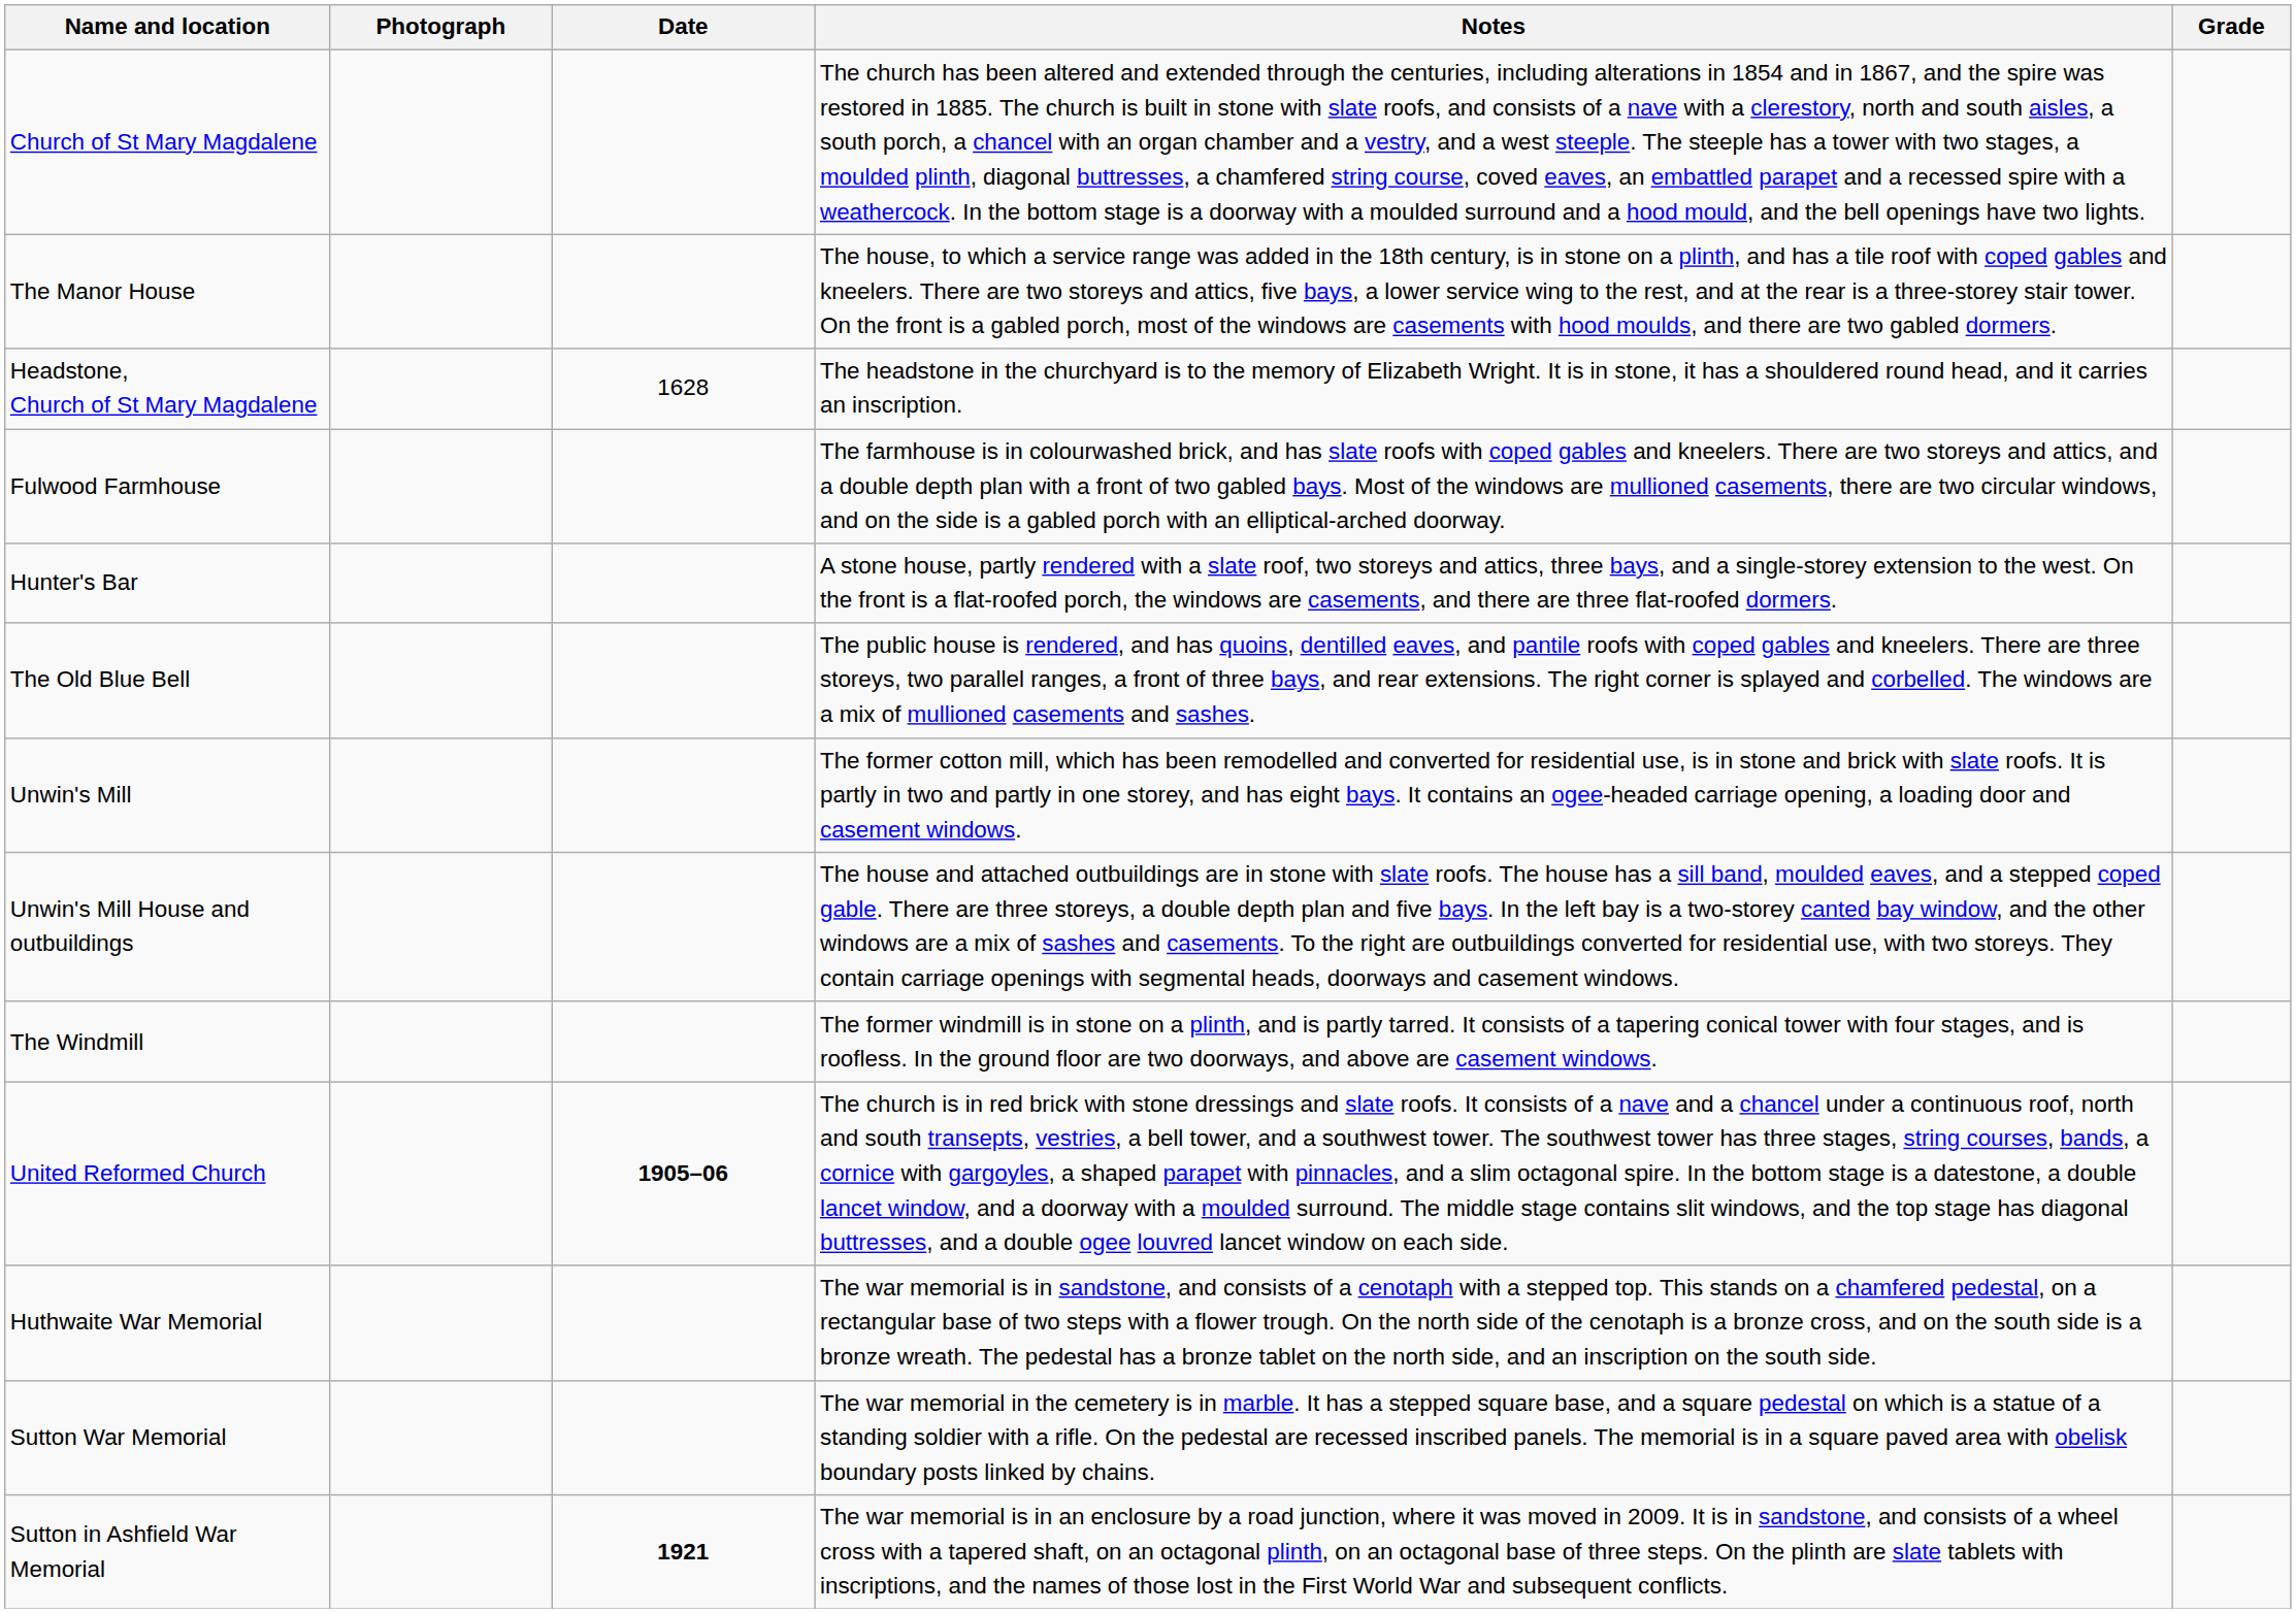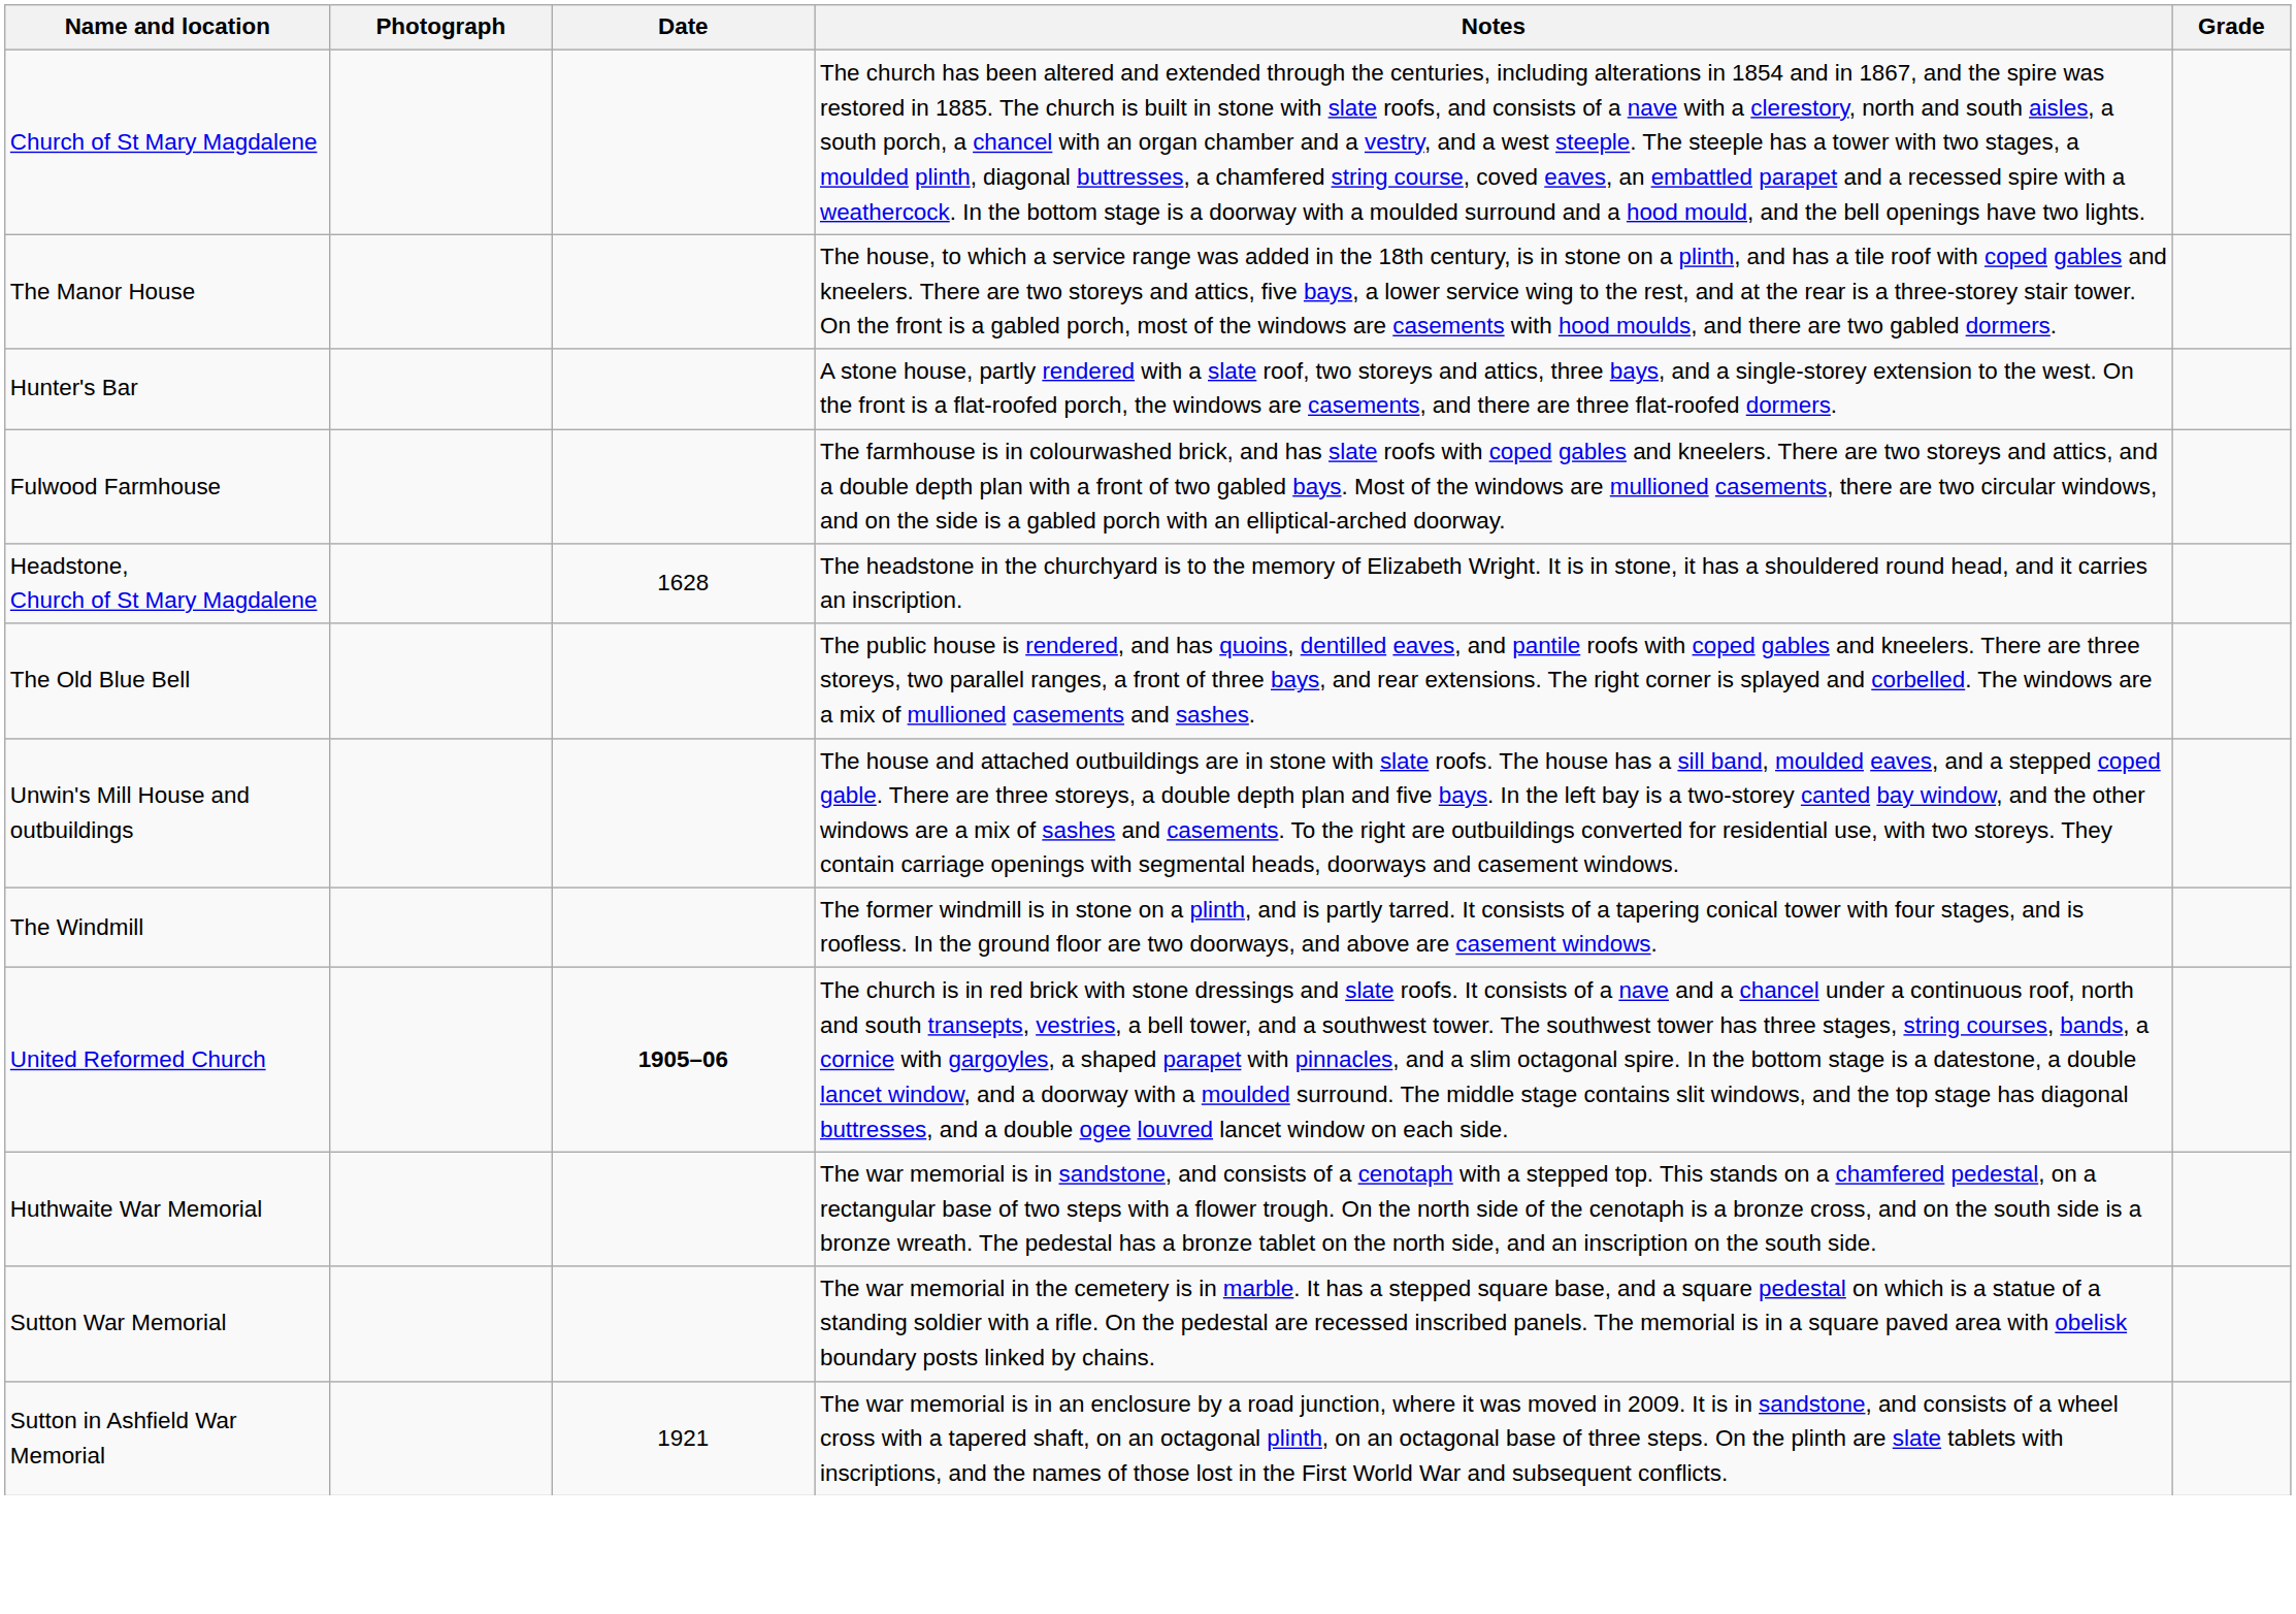rows swapped: Headstone, Church of St Mary Magdalene <-> Hunter's Bar
- row: Unwin's Mill | The former cotton mill, which has been remodelled and converted for residential use, is in stone and brick with slate roofs. It is partly in two and partly in one storey, and has eight bays. It contains an ogee-headed carriage opening, a loading door and casement windows.
Sutton in Ashfield War Memorial | Date: bold -> normal
